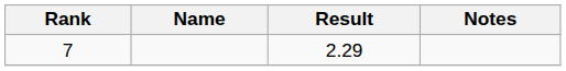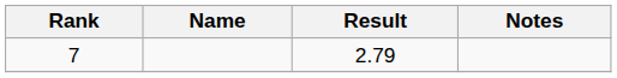7 | Result: 2.29 -> 2.79
